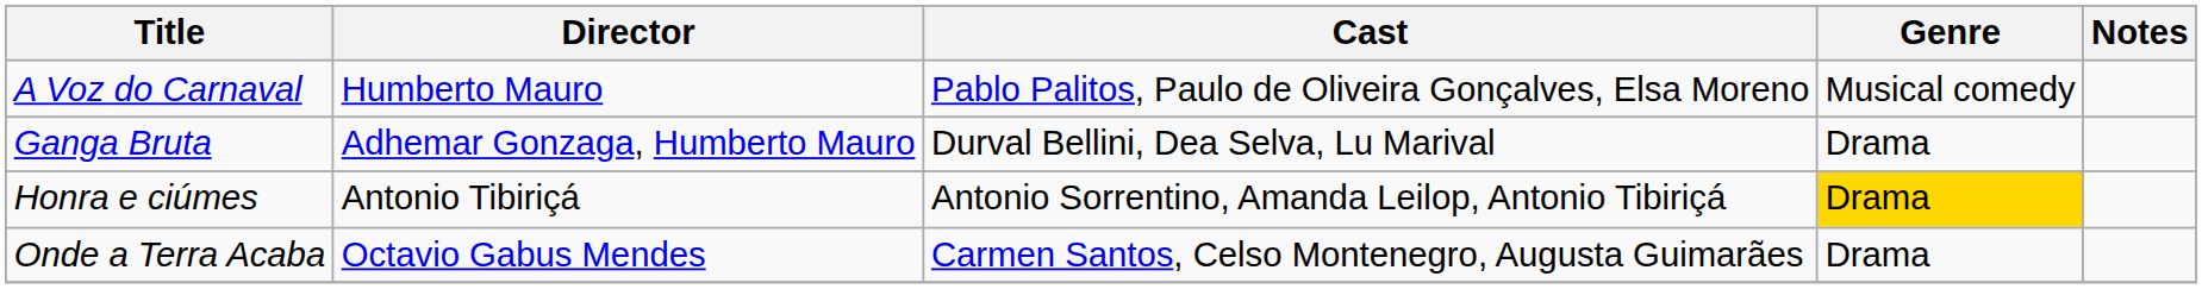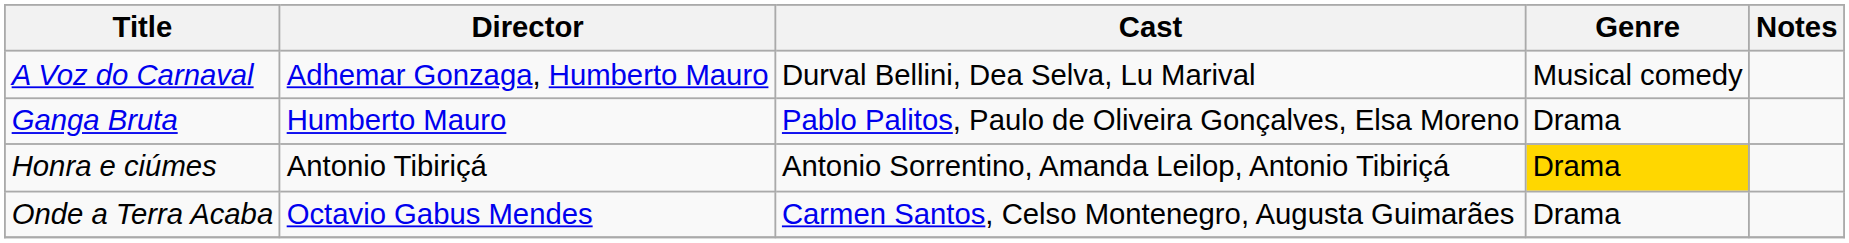A Voz do Carnaval | Director: Humberto Mauro -> Adhemar Gonzaga, Humberto Mauro
A Voz do Carnaval | Cast: Pablo Palitos, Paulo de Oliveira Gonçalves, Elsa Moreno -> Durval Bellini, Dea Selva, Lu Marival
Ganga Bruta | Director: Adhemar Gonzaga, Humberto Mauro -> Humberto Mauro
Ganga Bruta | Cast: Durval Bellini, Dea Selva, Lu Marival -> Pablo Palitos, Paulo de Oliveira Gonçalves, Elsa Moreno
